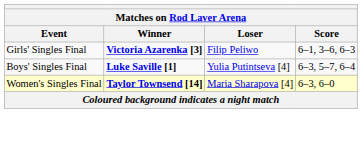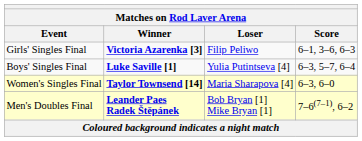+ row: Men's Doubles Final | Leander Paes Radek Štěpánek | Bob Bryan [1] Mike Bryan [1] | 7–6(7–1), 6–2
